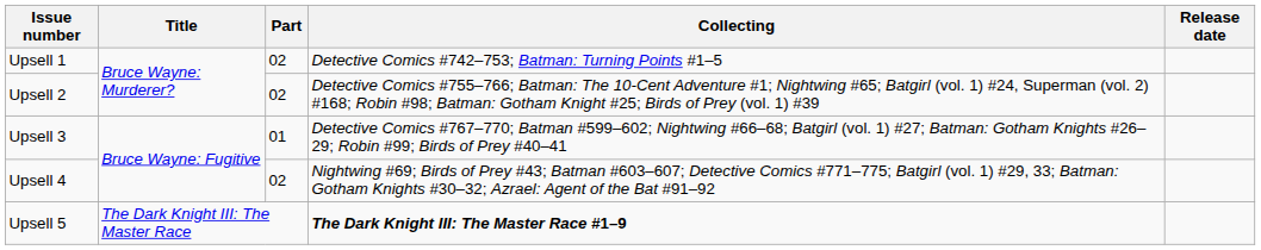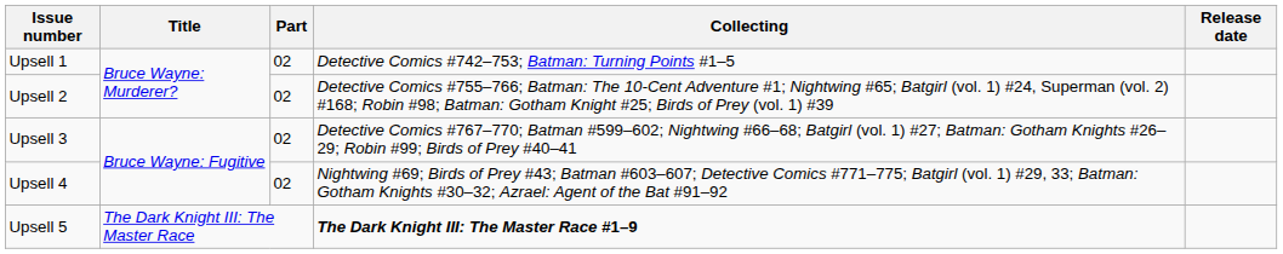Upsell 3 | Part: 01 -> 02
